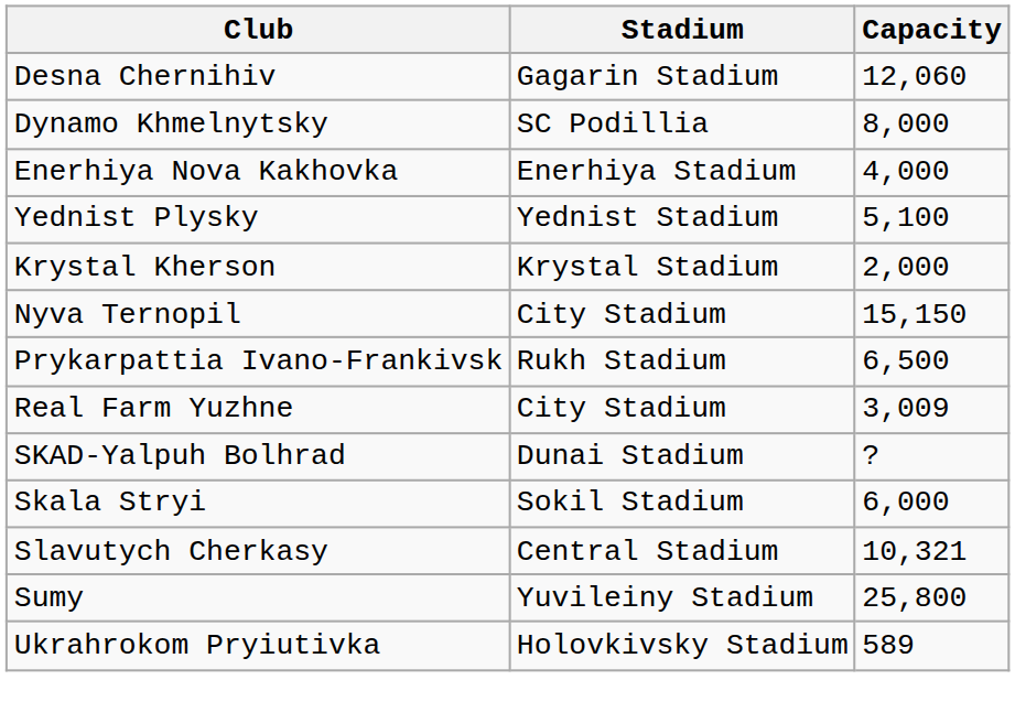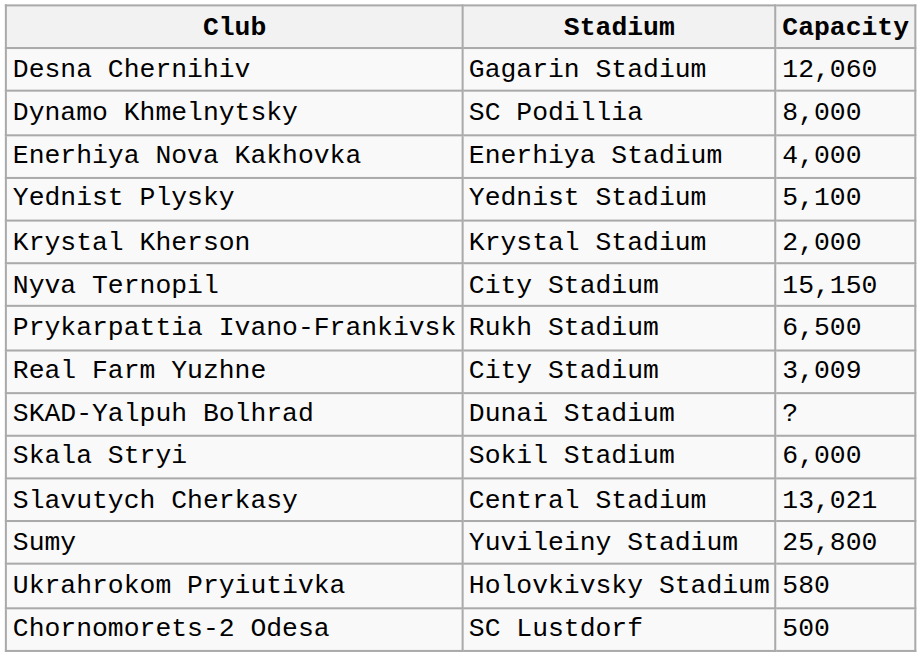Slavutych Cherkasy | Capacity: 10,321 -> 13,021
Ukrahrokom Pryiutivka | Capacity: 589 -> 580
+ row: Chornomorets-2 Odesa | SC Lustdorf | 500
